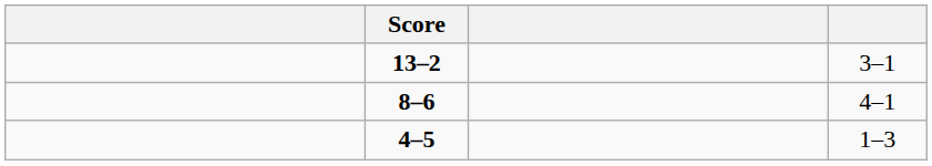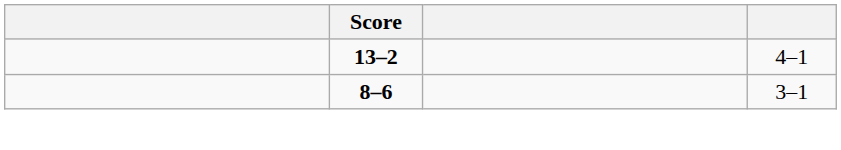13–2 | column 4: 3–1 -> 4–1
8–6 | column 4: 4–1 -> 3–1
- row: 4–5 | 1–3
